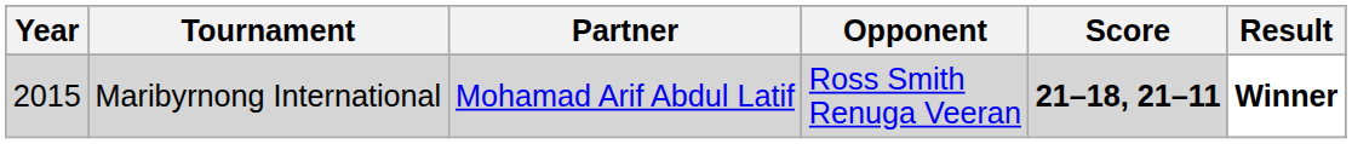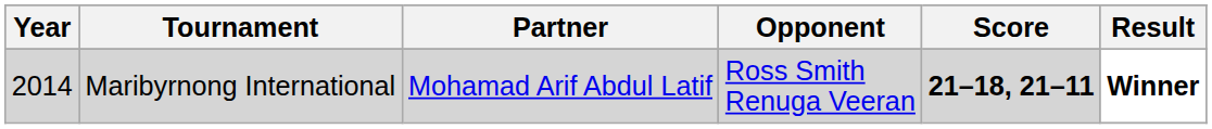Maribyrnong International | Year: 2015 -> 2014
